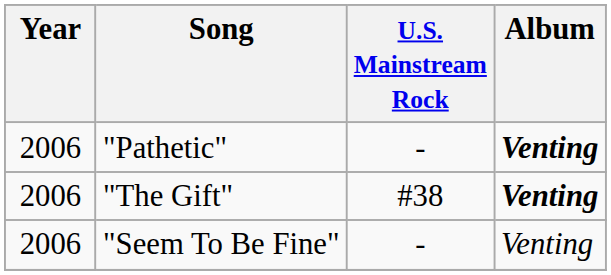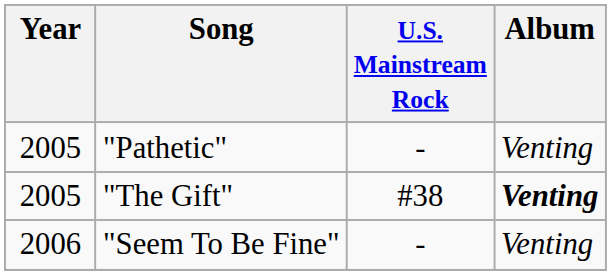"Pathetic" | Year: 2006 -> 2005
"Pathetic" | Album: bold -> normal
"The Gift" | Year: 2006 -> 2005
